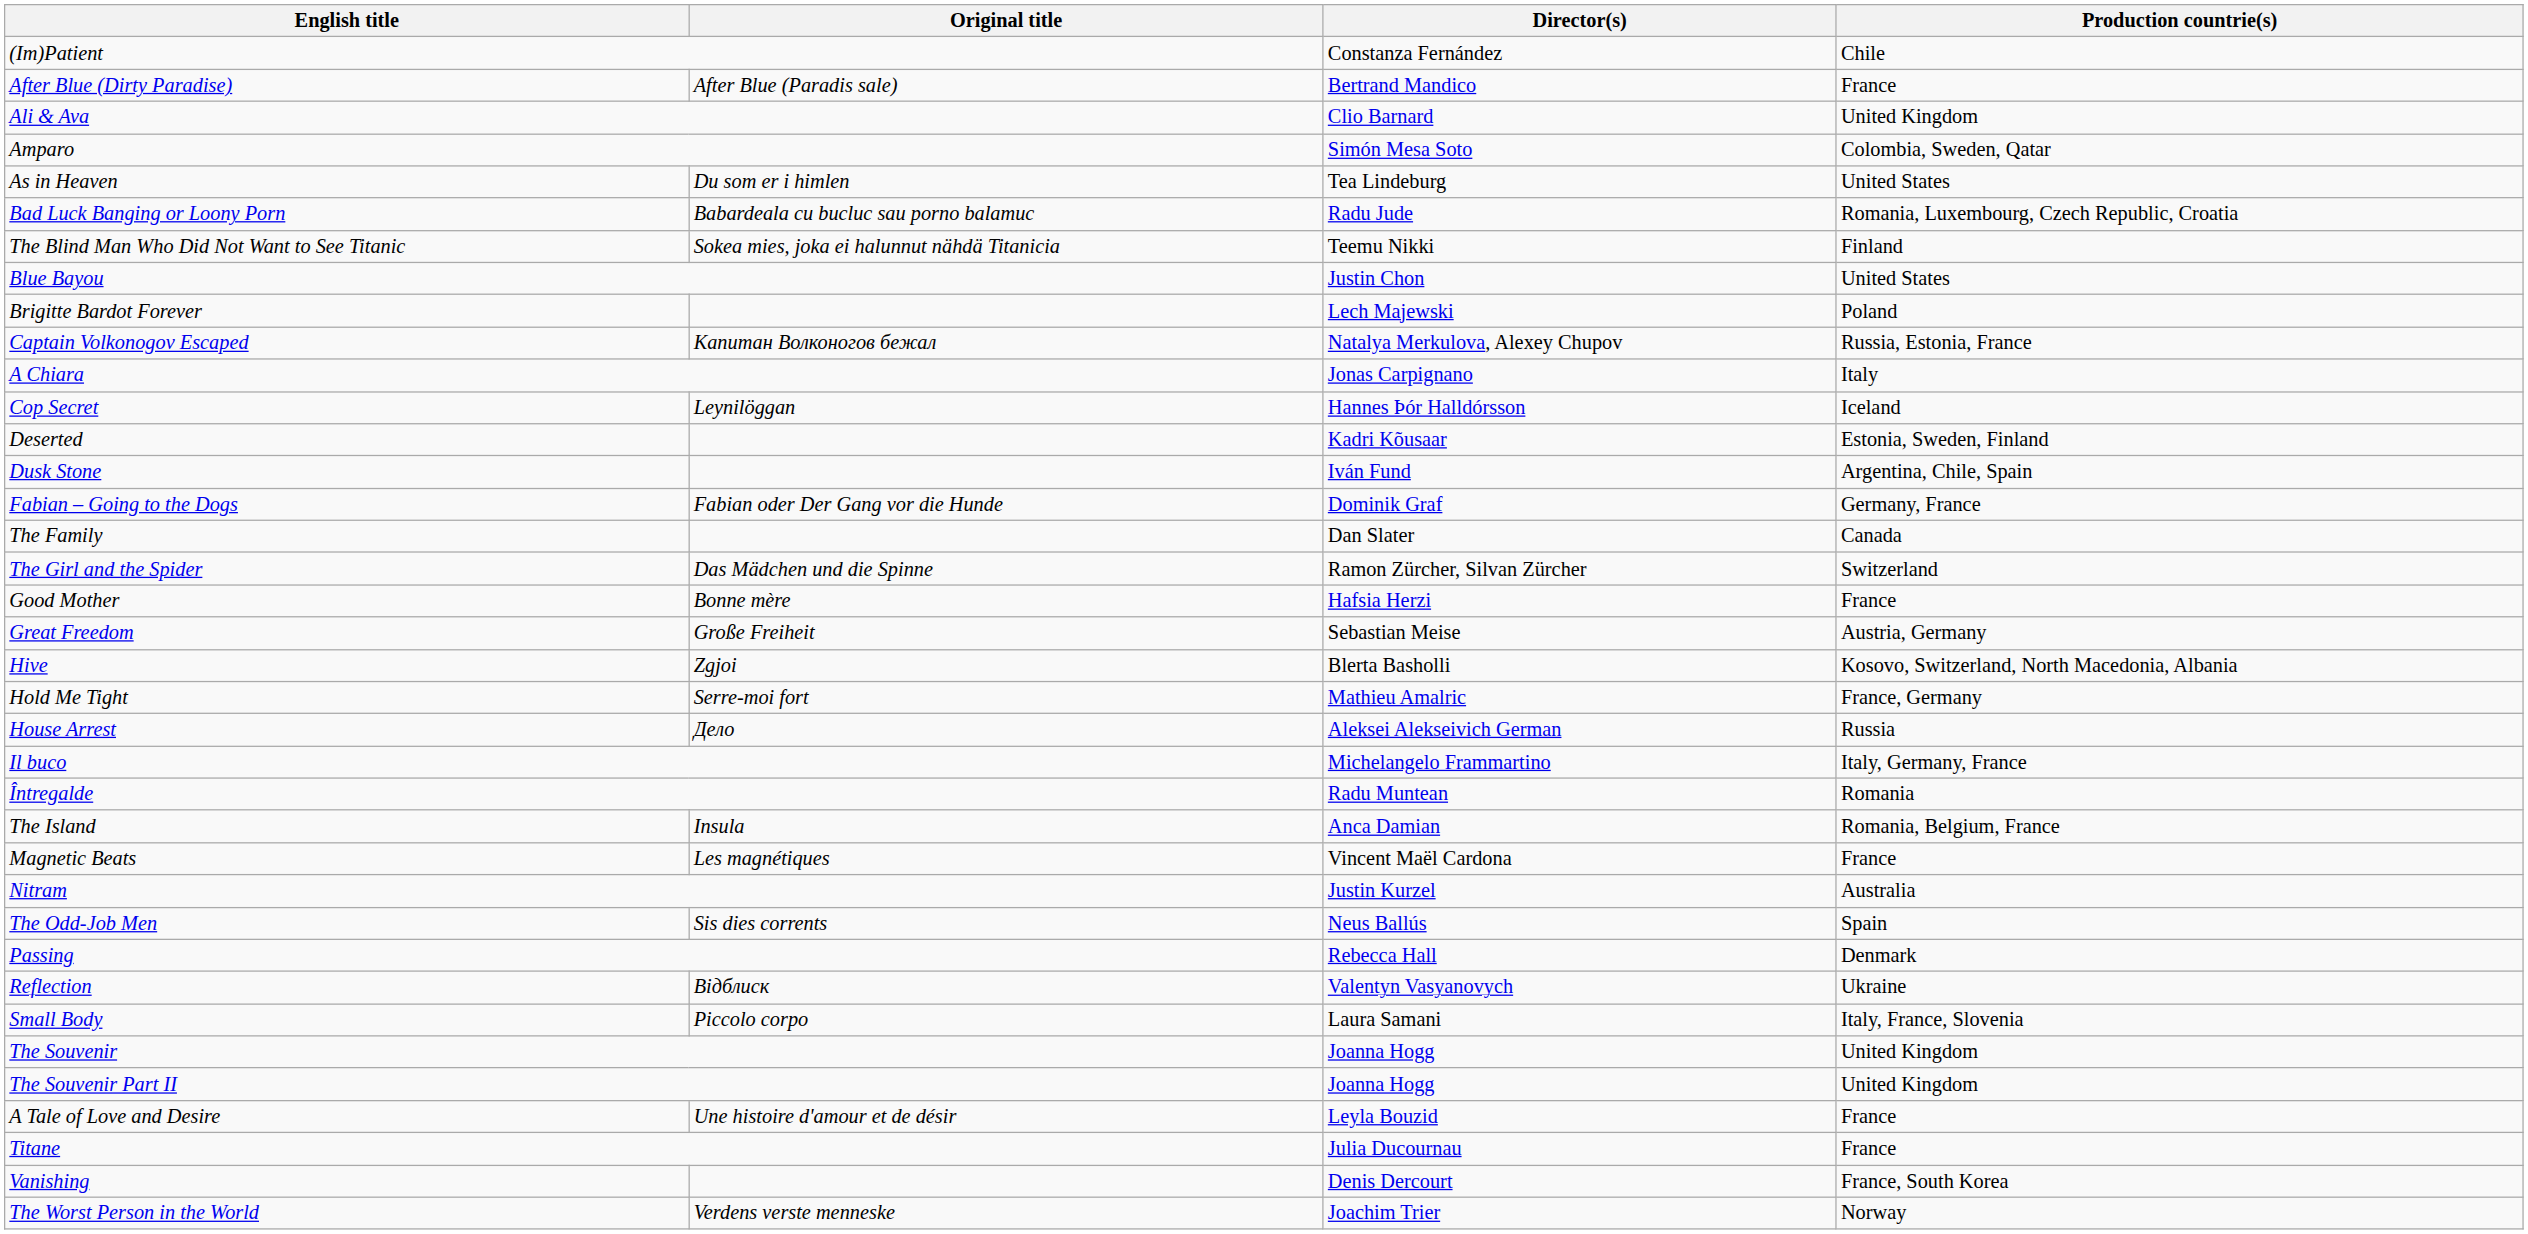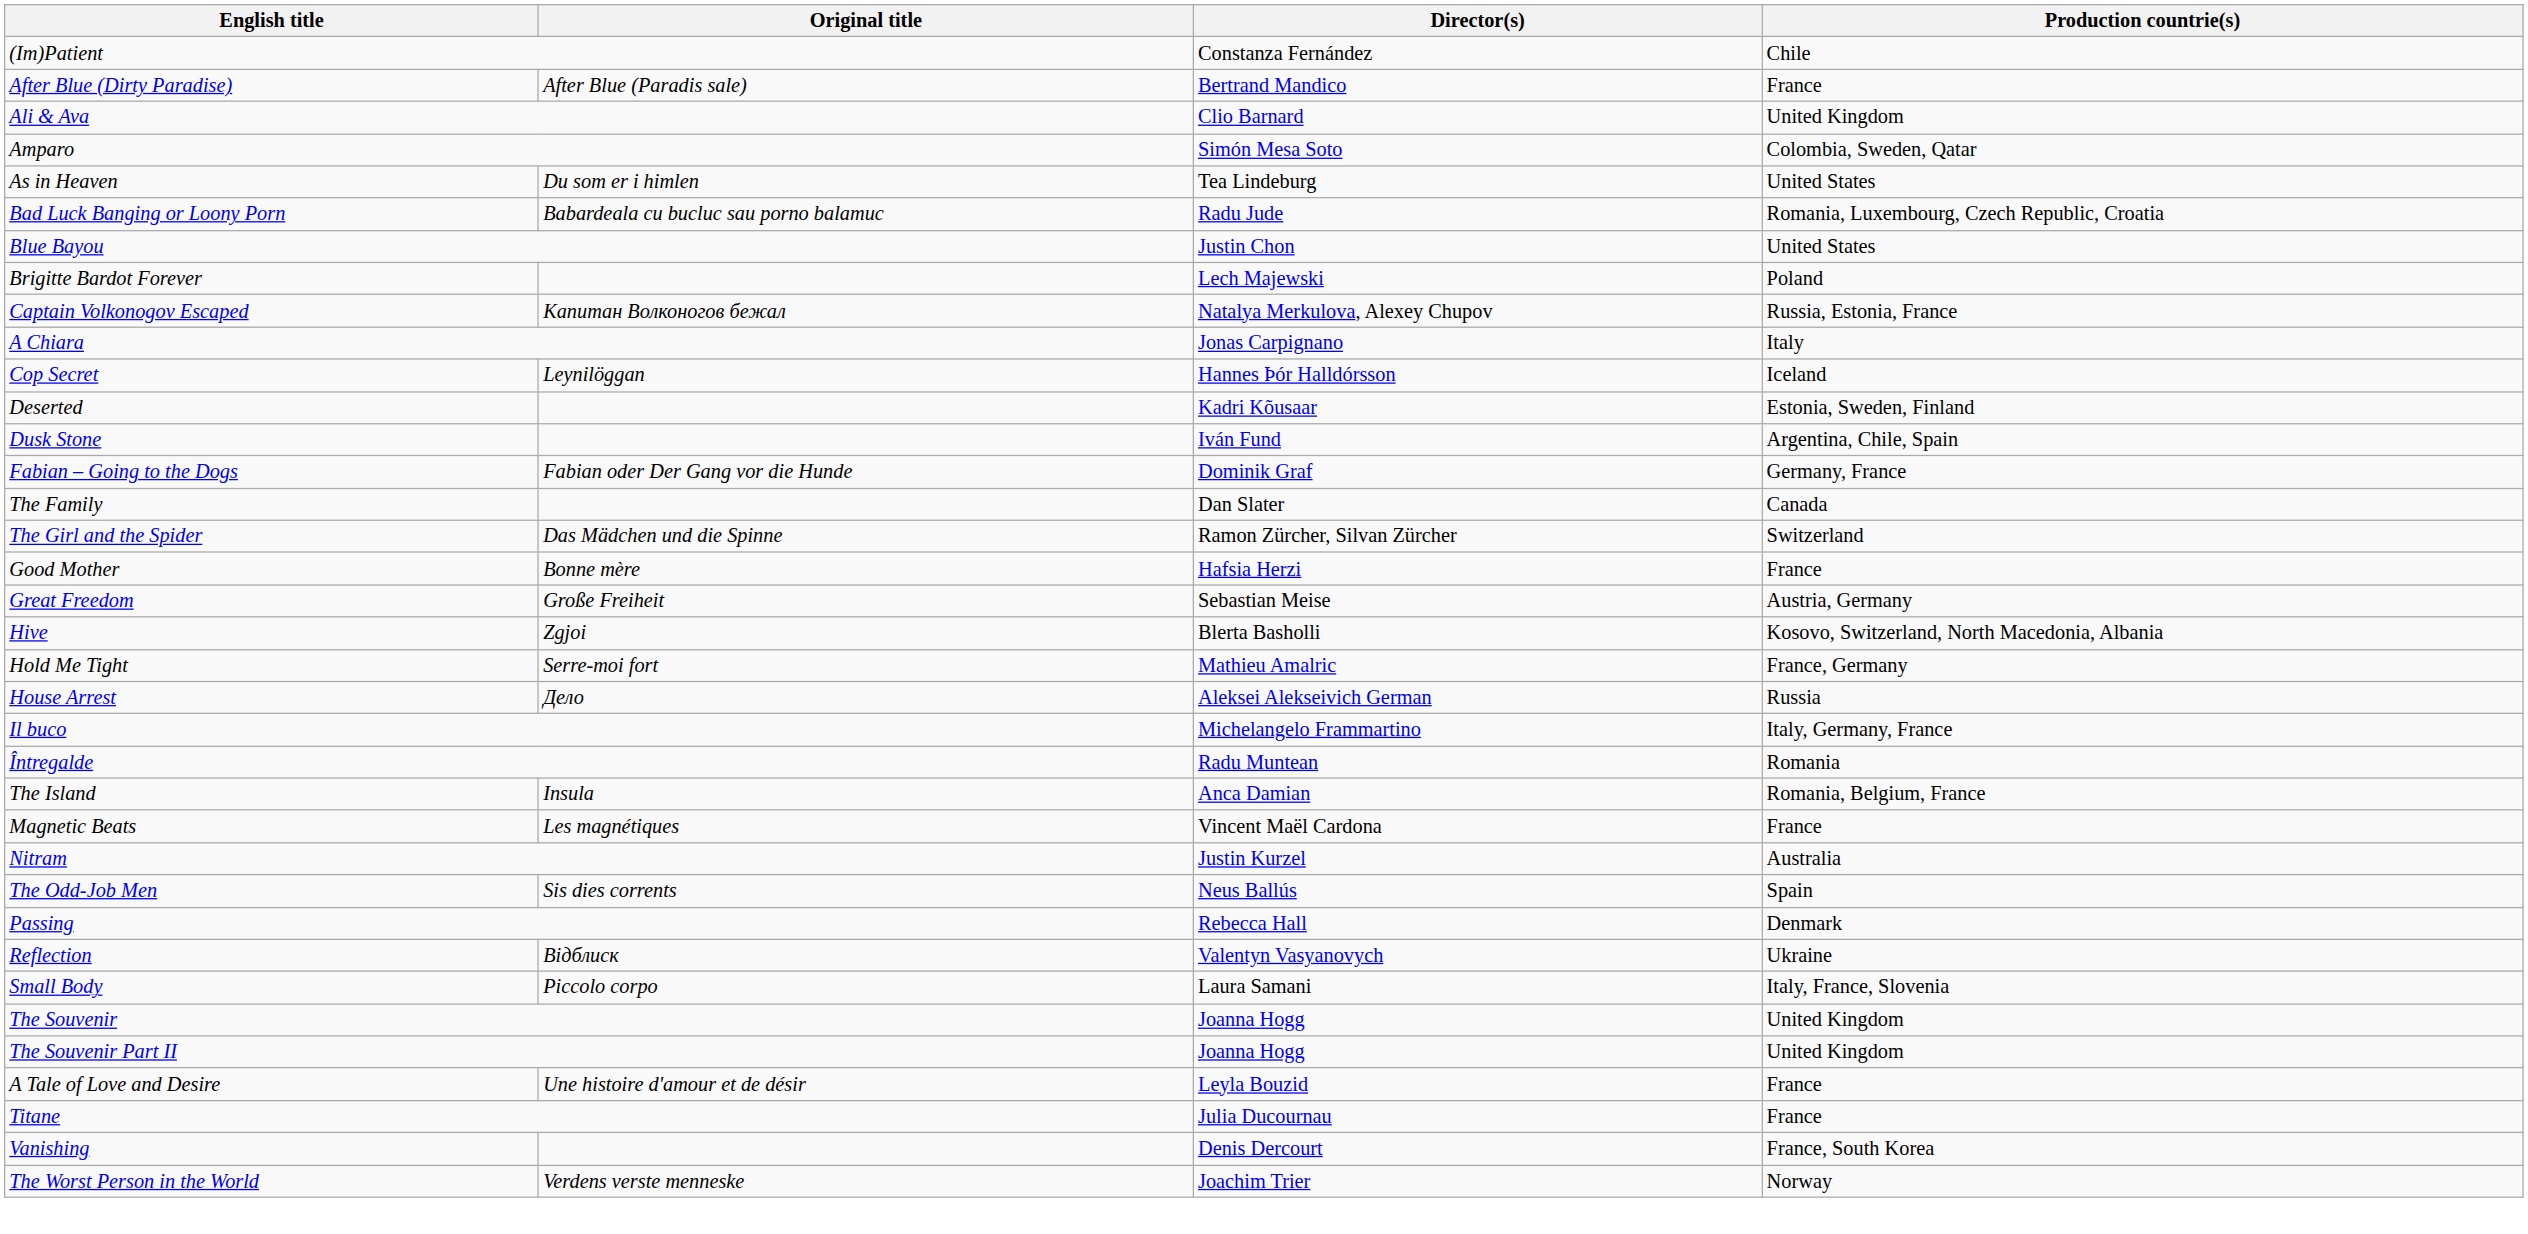- row: The Blind Man Who Did Not Want to See Titanic | Sokea mies, joka ei halunnut nähdä Titanicia | Teemu Nikki | Finland
